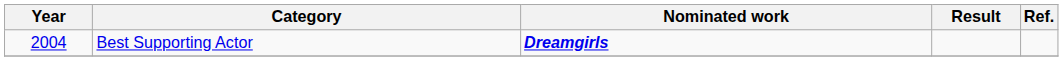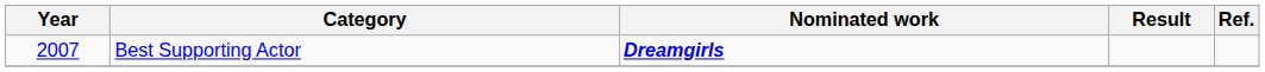Best Supporting Actor | Year: 2004 -> 2007
